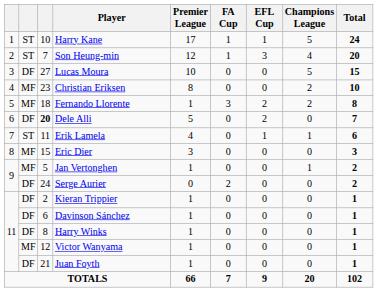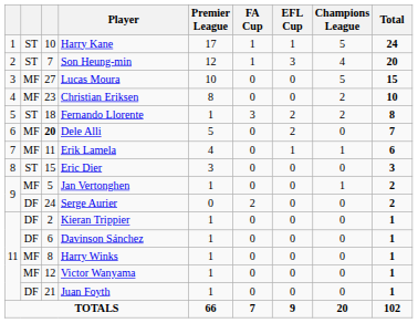Lucas Moura | column 2: DF -> MF
Fernando Llorente | column 2: MF -> ST
Dele Alli | column 2: DF -> MF
Erik Lamela | column 2: ST -> MF
Eric Dier | column 2: MF -> ST
Harry Winks | column 2: DF -> MF
